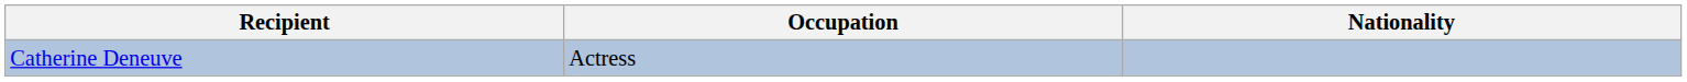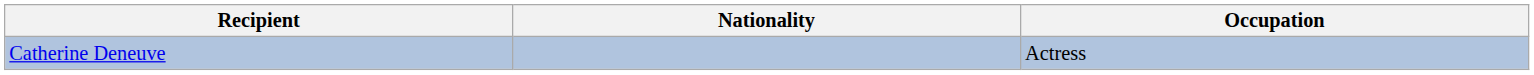columns swapped: Occupation <-> Nationality
